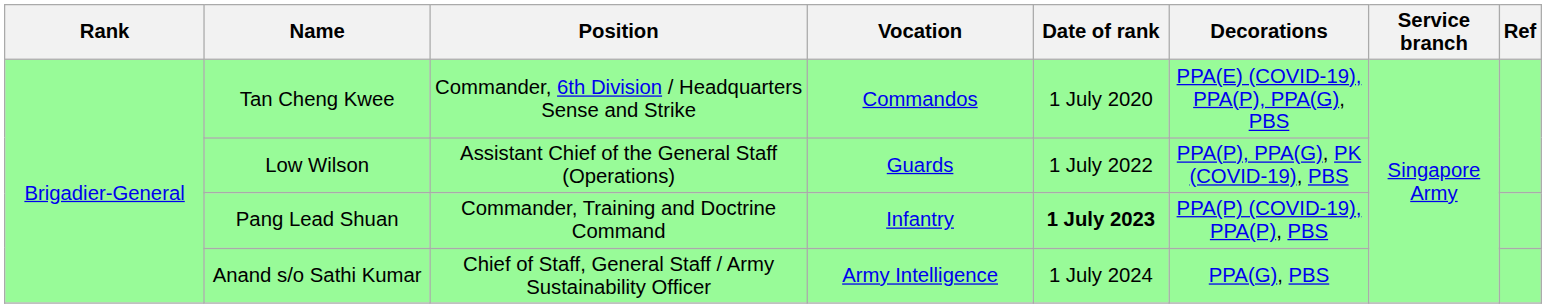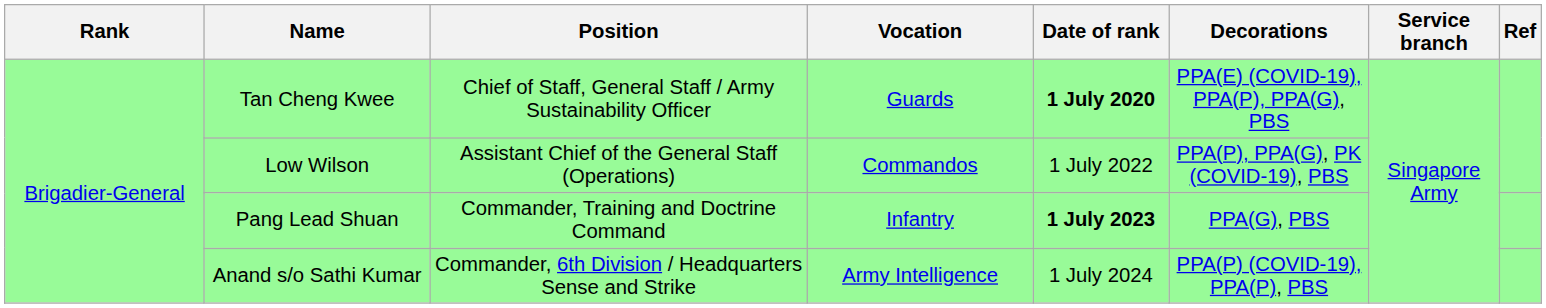Tan Cheng Kwee | Position: Commander, 6th Division / Headquarters Sense and Strike -> Chief of Staff, General Staff / Army Sustainability Officer
Tan Cheng Kwee | Vocation: Commandos -> Guards
Tan Cheng Kwee | Date of rank: normal -> bold
Low Wilson | Vocation: Guards -> Commandos
Pang Lead Shuan | Decorations: PPA(P) (COVID-19), PPA(P), PBS -> PPA(G), PBS
Anand s/o Sathi Kumar | Position: Chief of Staff, General Staff / Army Sustainability Officer -> Commander, 6th Division / Headquarters Sense and Strike
Anand s/o Sathi Kumar | Decorations: PPA(G), PBS -> PPA(P) (COVID-19), PPA(P), PBS
